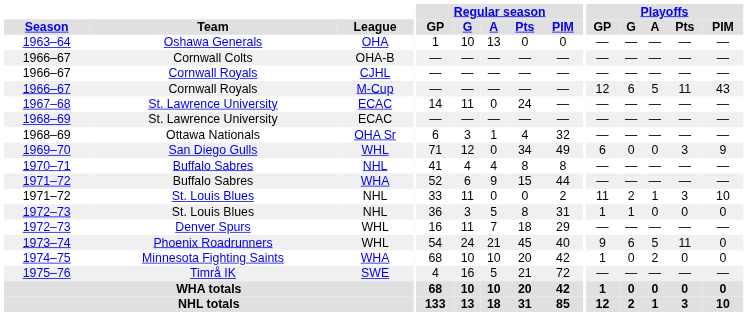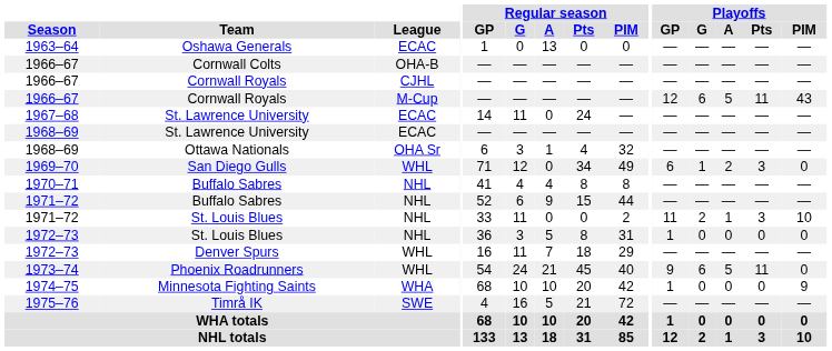Oshawa Generals | League: OHA -> ECAC
Oshawa Generals | Regular season / G: 10 -> 0
San Diego Gulls | Playoffs / G: 0 -> 1
San Diego Gulls | Playoffs / A: 0 -> 2
San Diego Gulls | Playoffs / PIM: 9 -> 0
1971–72 / Buffalo Sabres | League: WHA -> NHL
1972–73 / St. Louis Blues | Playoffs / G: 1 -> 0
Minnesota Fighting Saints | Playoffs / A: 2 -> 0
Minnesota Fighting Saints | Playoffs / PIM: 0 -> 9
